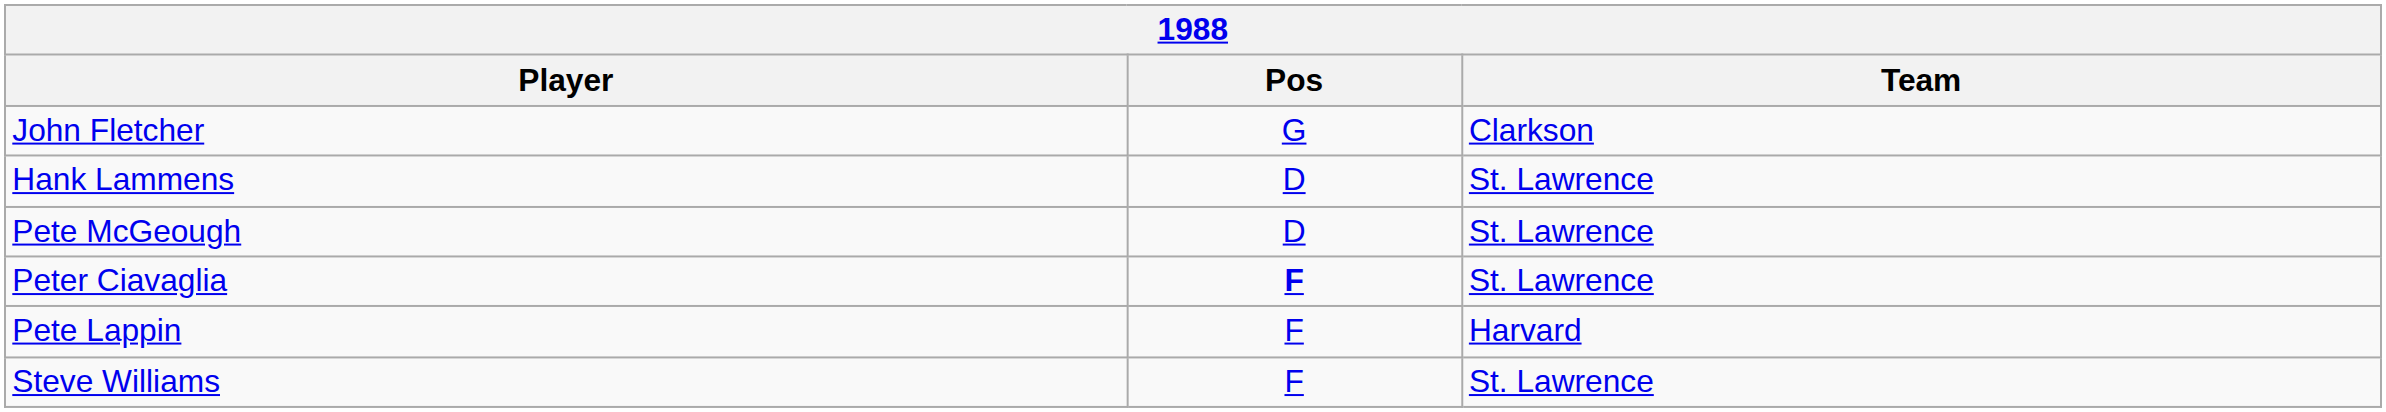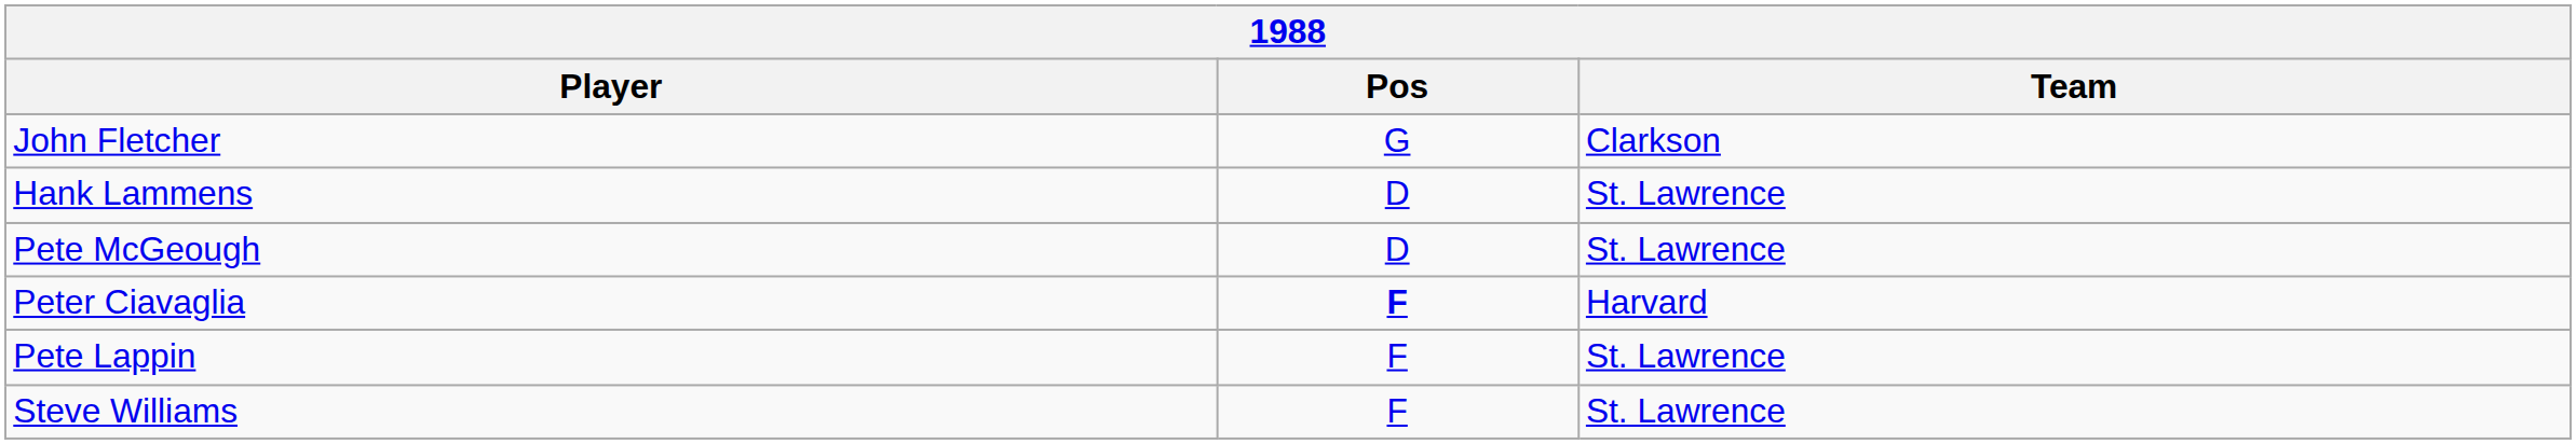Peter Ciavaglia | Team: St. Lawrence -> Harvard
Pete Lappin | Team: Harvard -> St. Lawrence
